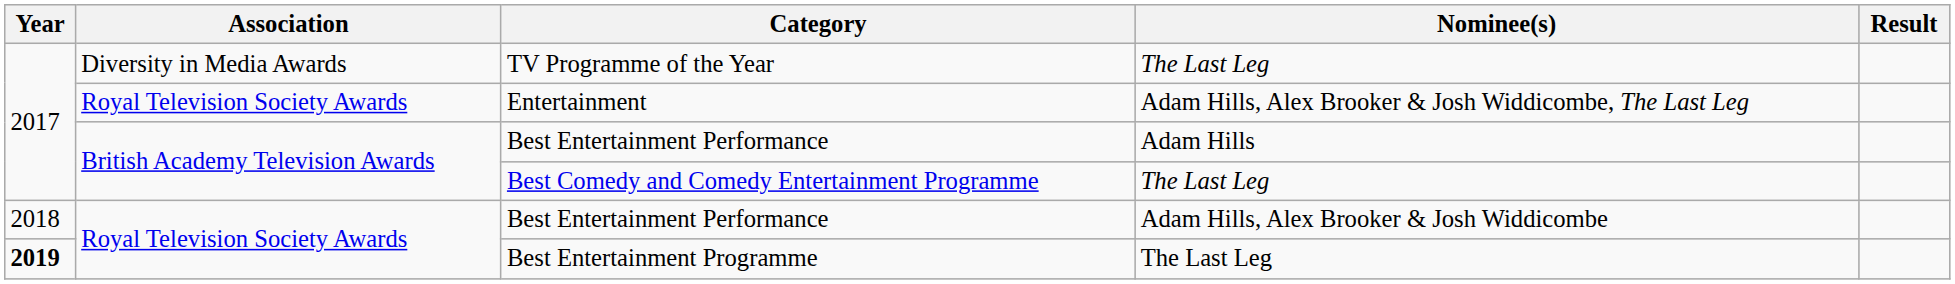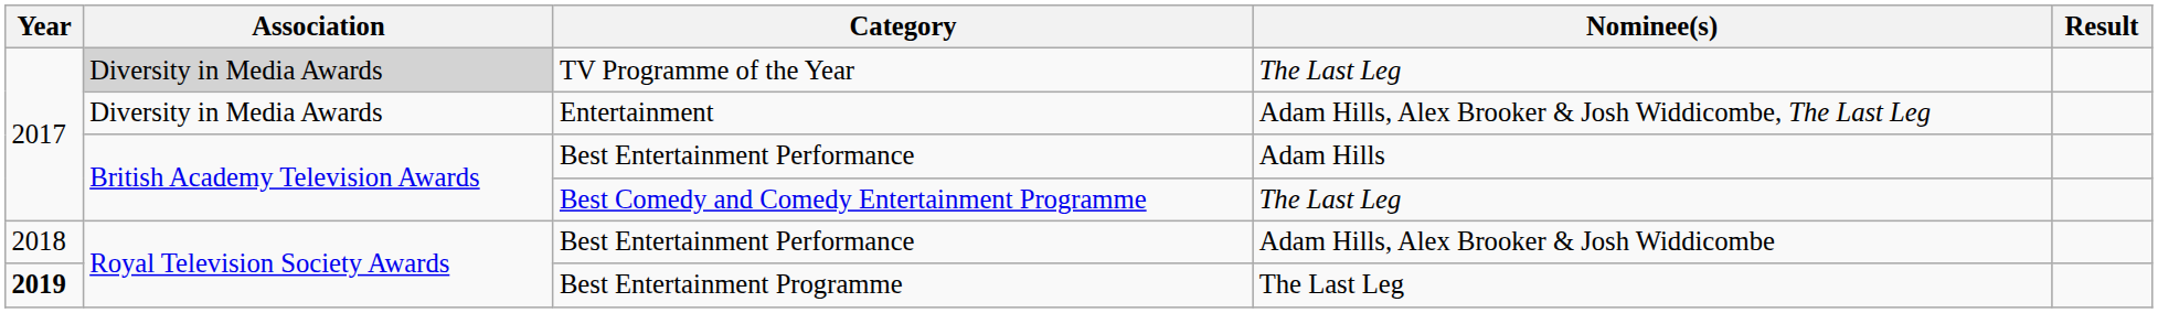TV Programme of the Year | Association: no background -> lightgrey background
Entertainment | Association: Royal Television Society Awards -> Diversity in Media Awards
